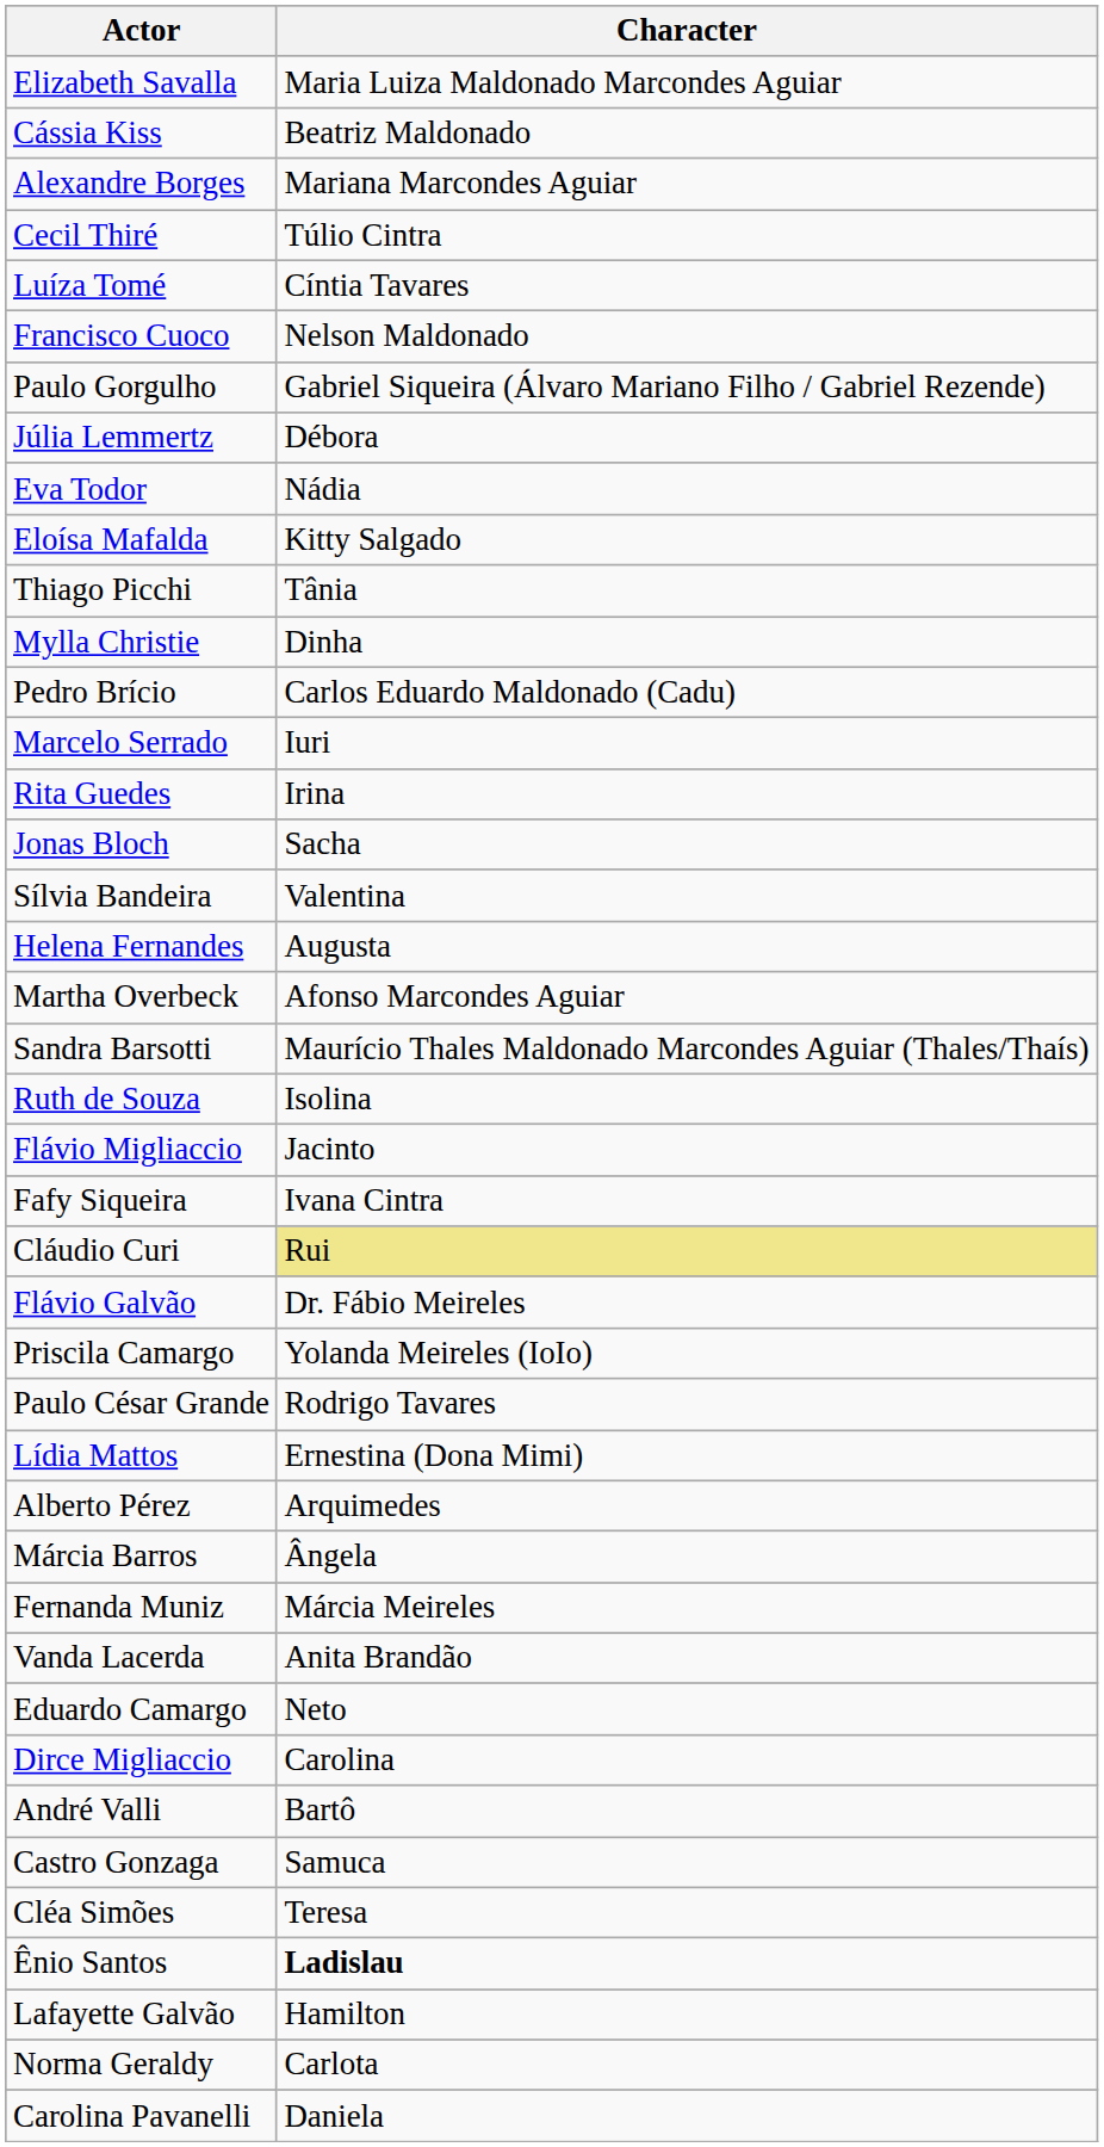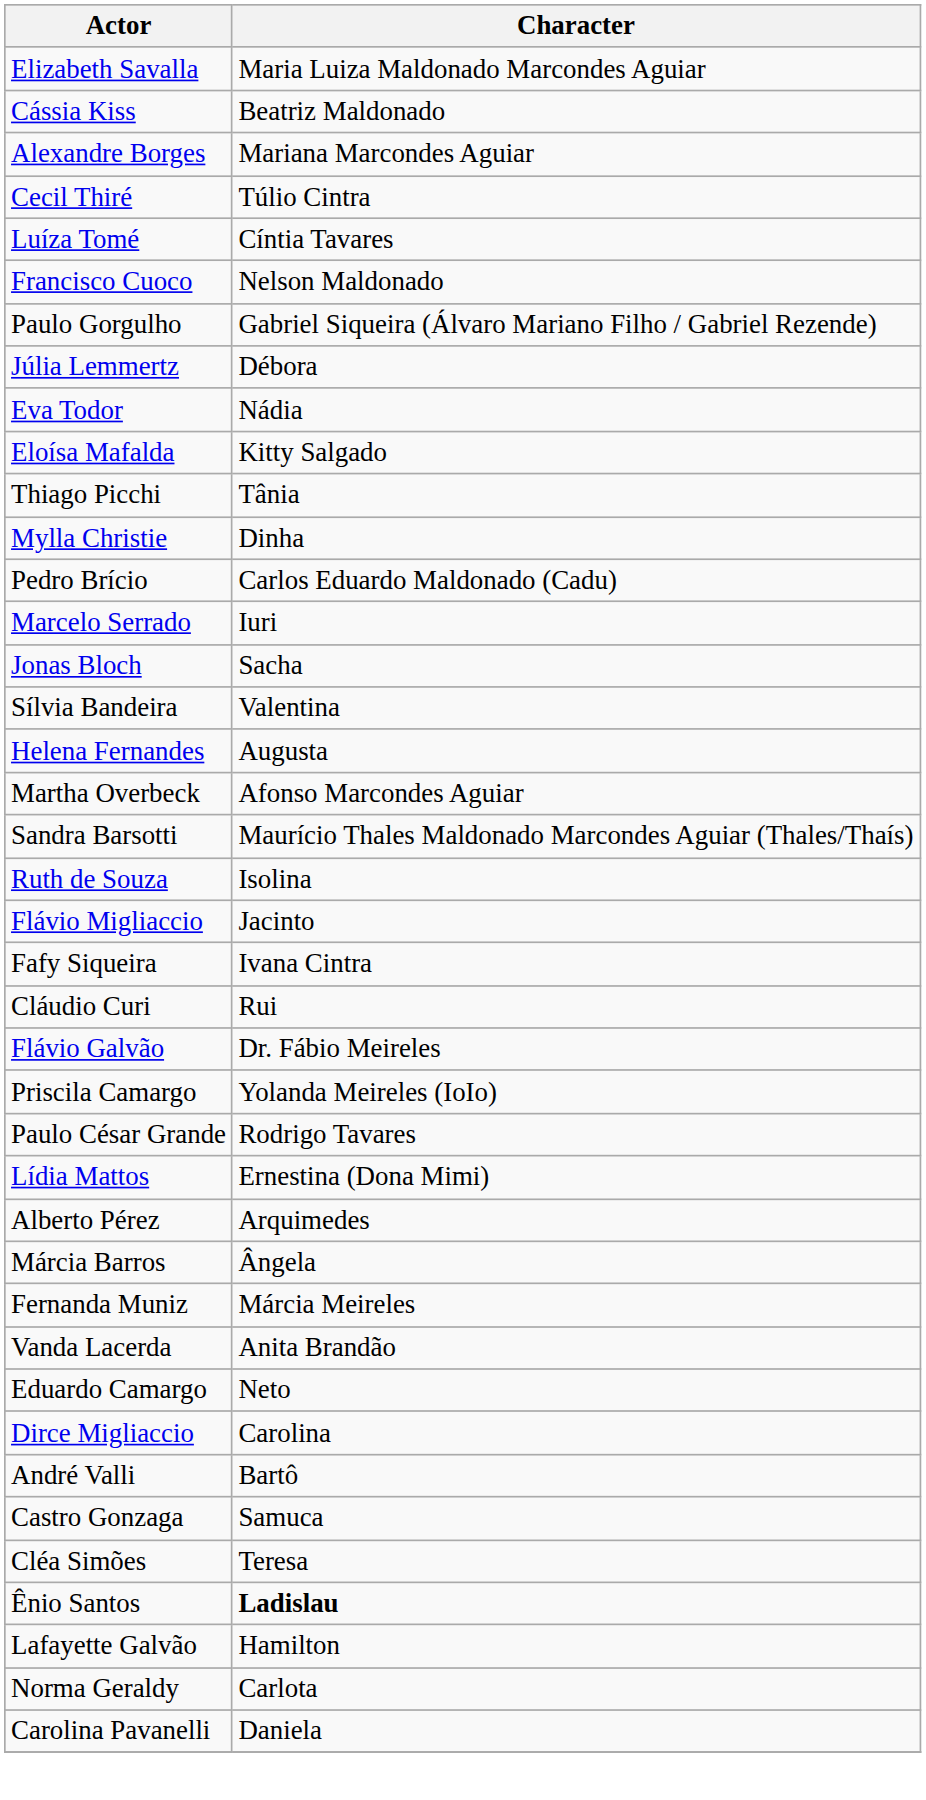- row: Rita Guedes | Irina
Cláudio Curi | Character: khaki background -> no background
